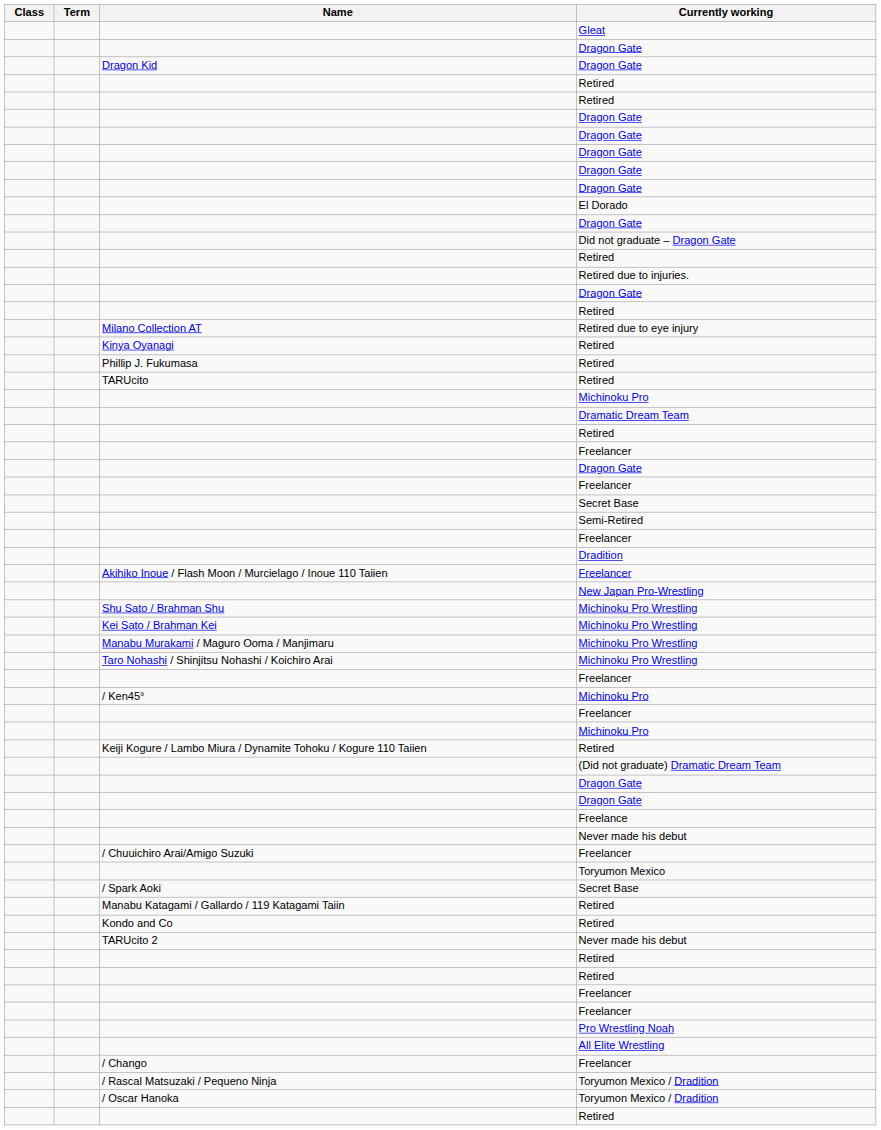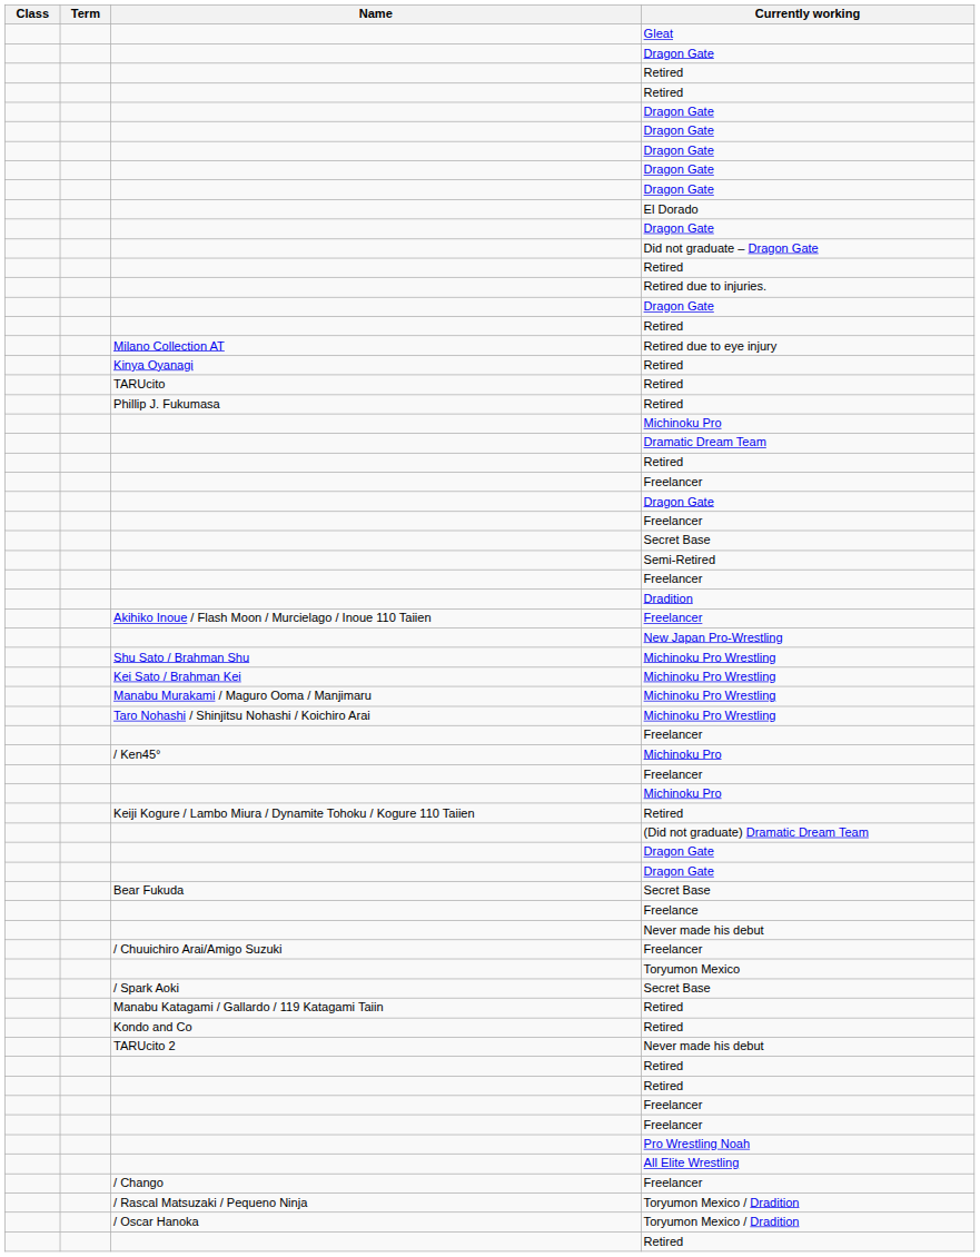- row: Dragon Kid | Dragon Gate
rows swapped: Phillip J. Fukumasa <-> TARUcito
+ row: Bear Fukuda | Secret Base
